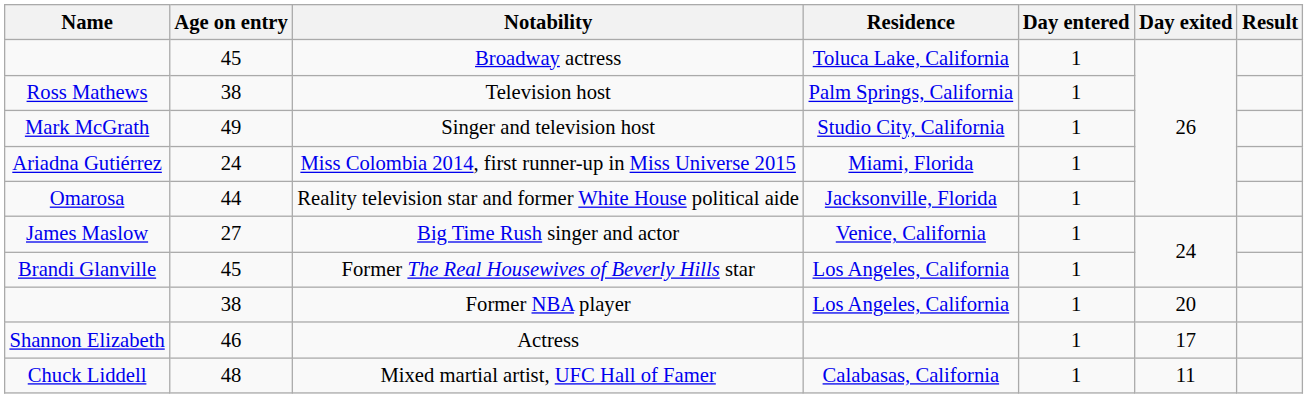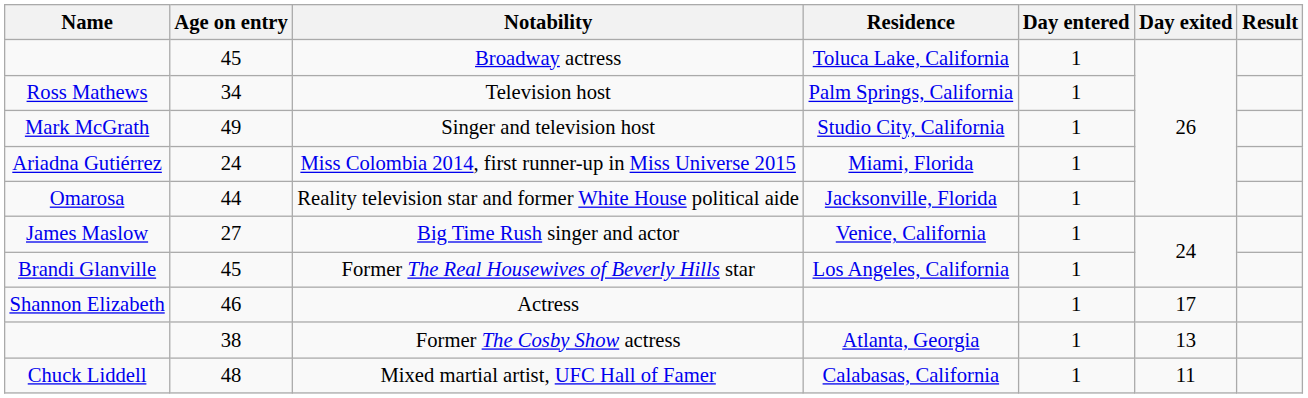Television host | Age on entry: 38 -> 34
- row: 38 | Former NBA player | Los Angeles, California | 1 | 20
+ row: 38 | Former The Cosby Show actress | Atlanta, Georgia | 1 | 13
